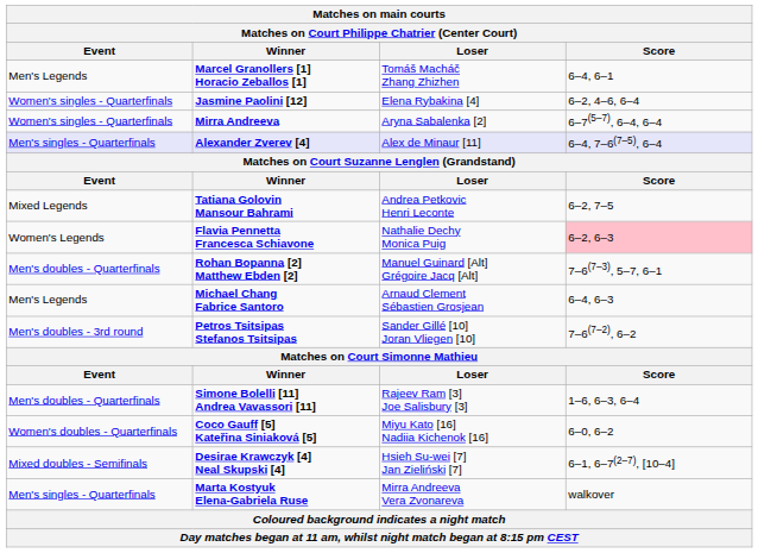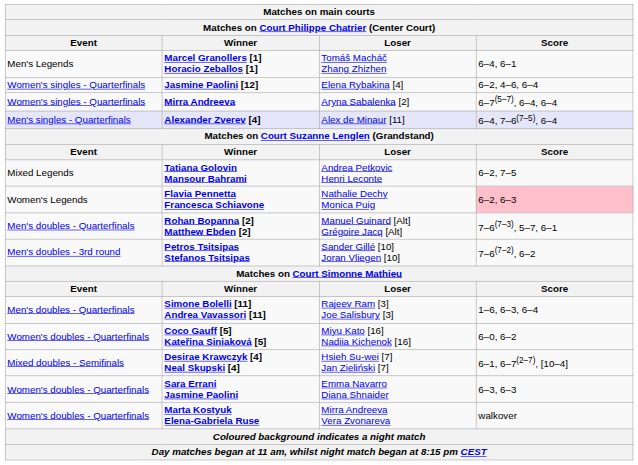- row: Men's Legends | Michael Chang Fabrice Santoro | Arnaud Clement Sébastien Grosjean | 6–4, 6–3
+ row: Women's doubles - Quarterfinals | Sara Errani Jasmine Paolini | Emma Navarro Diana Shnaider | 6–3, 6–3
Marta Kostyuk Elena-Gabriela Ruse | Event: Men's singles - Quarterfinals -> Women's doubles - Quarterfinals
